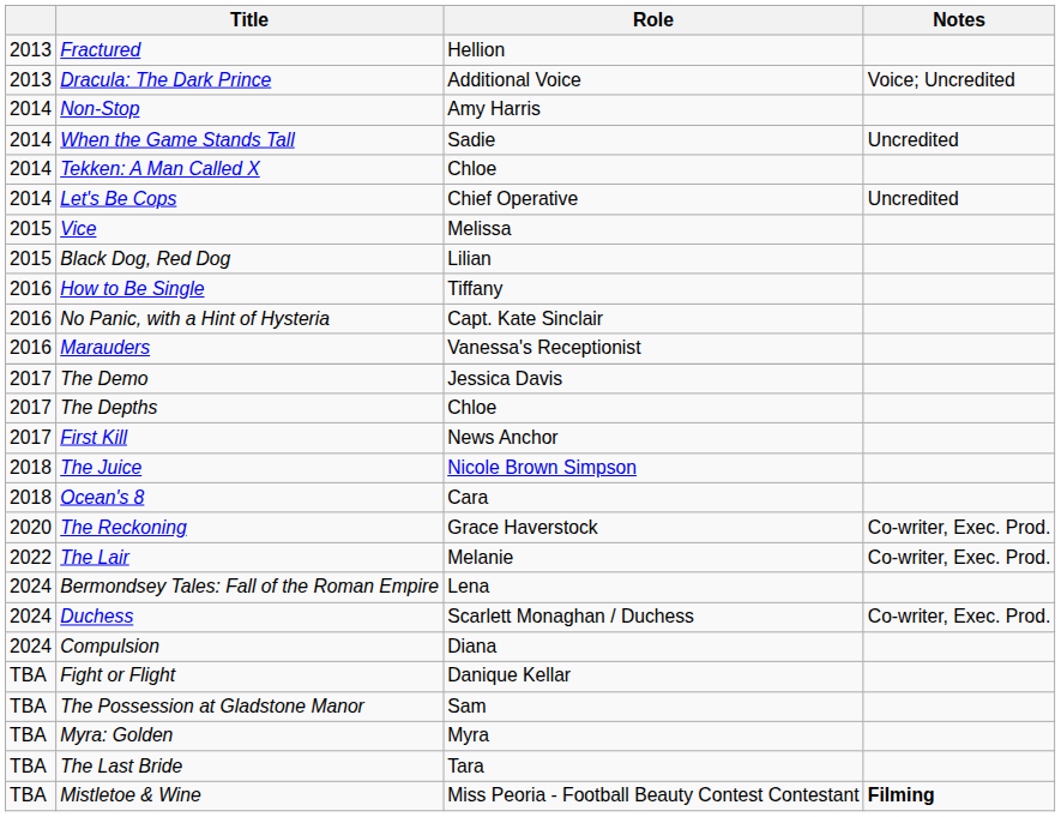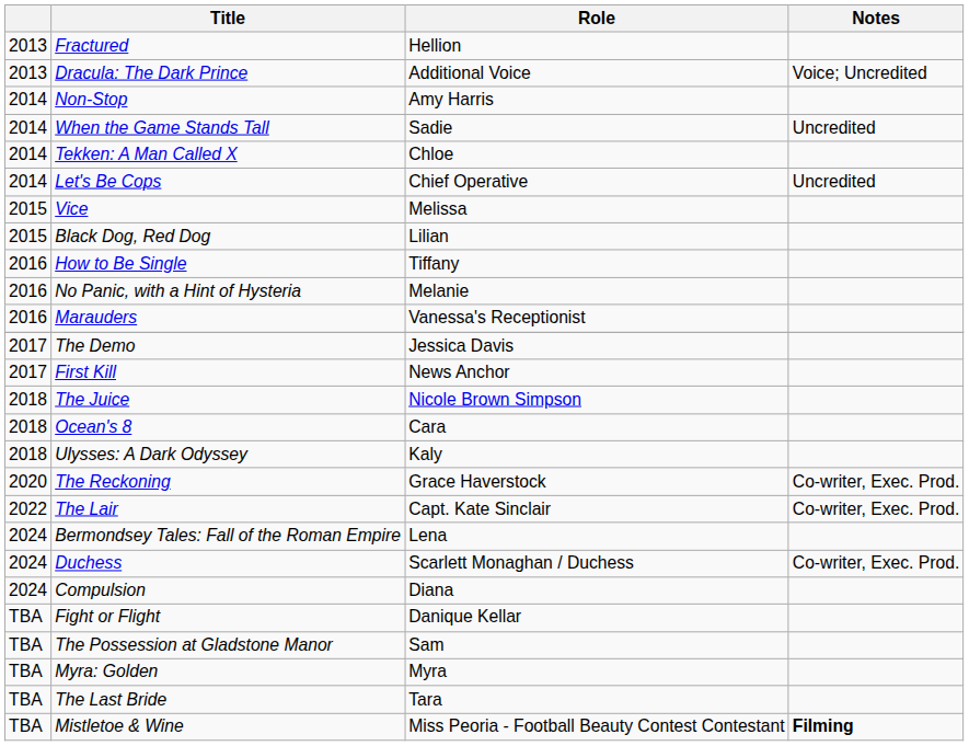No Panic, with a Hint of Hysteria | Role: Capt. Kate Sinclair -> Melanie
- row: 2017 | The Depths | Chloe
+ row: 2018 | Ulysses: A Dark Odyssey | Kaly
The Lair | Role: Melanie -> Capt. Kate Sinclair
